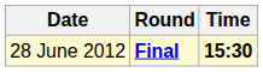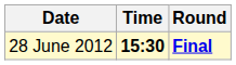columns swapped: Time <-> Round
